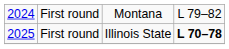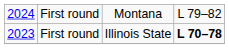First round / Illinois State | column 1: 2025 -> 2023
